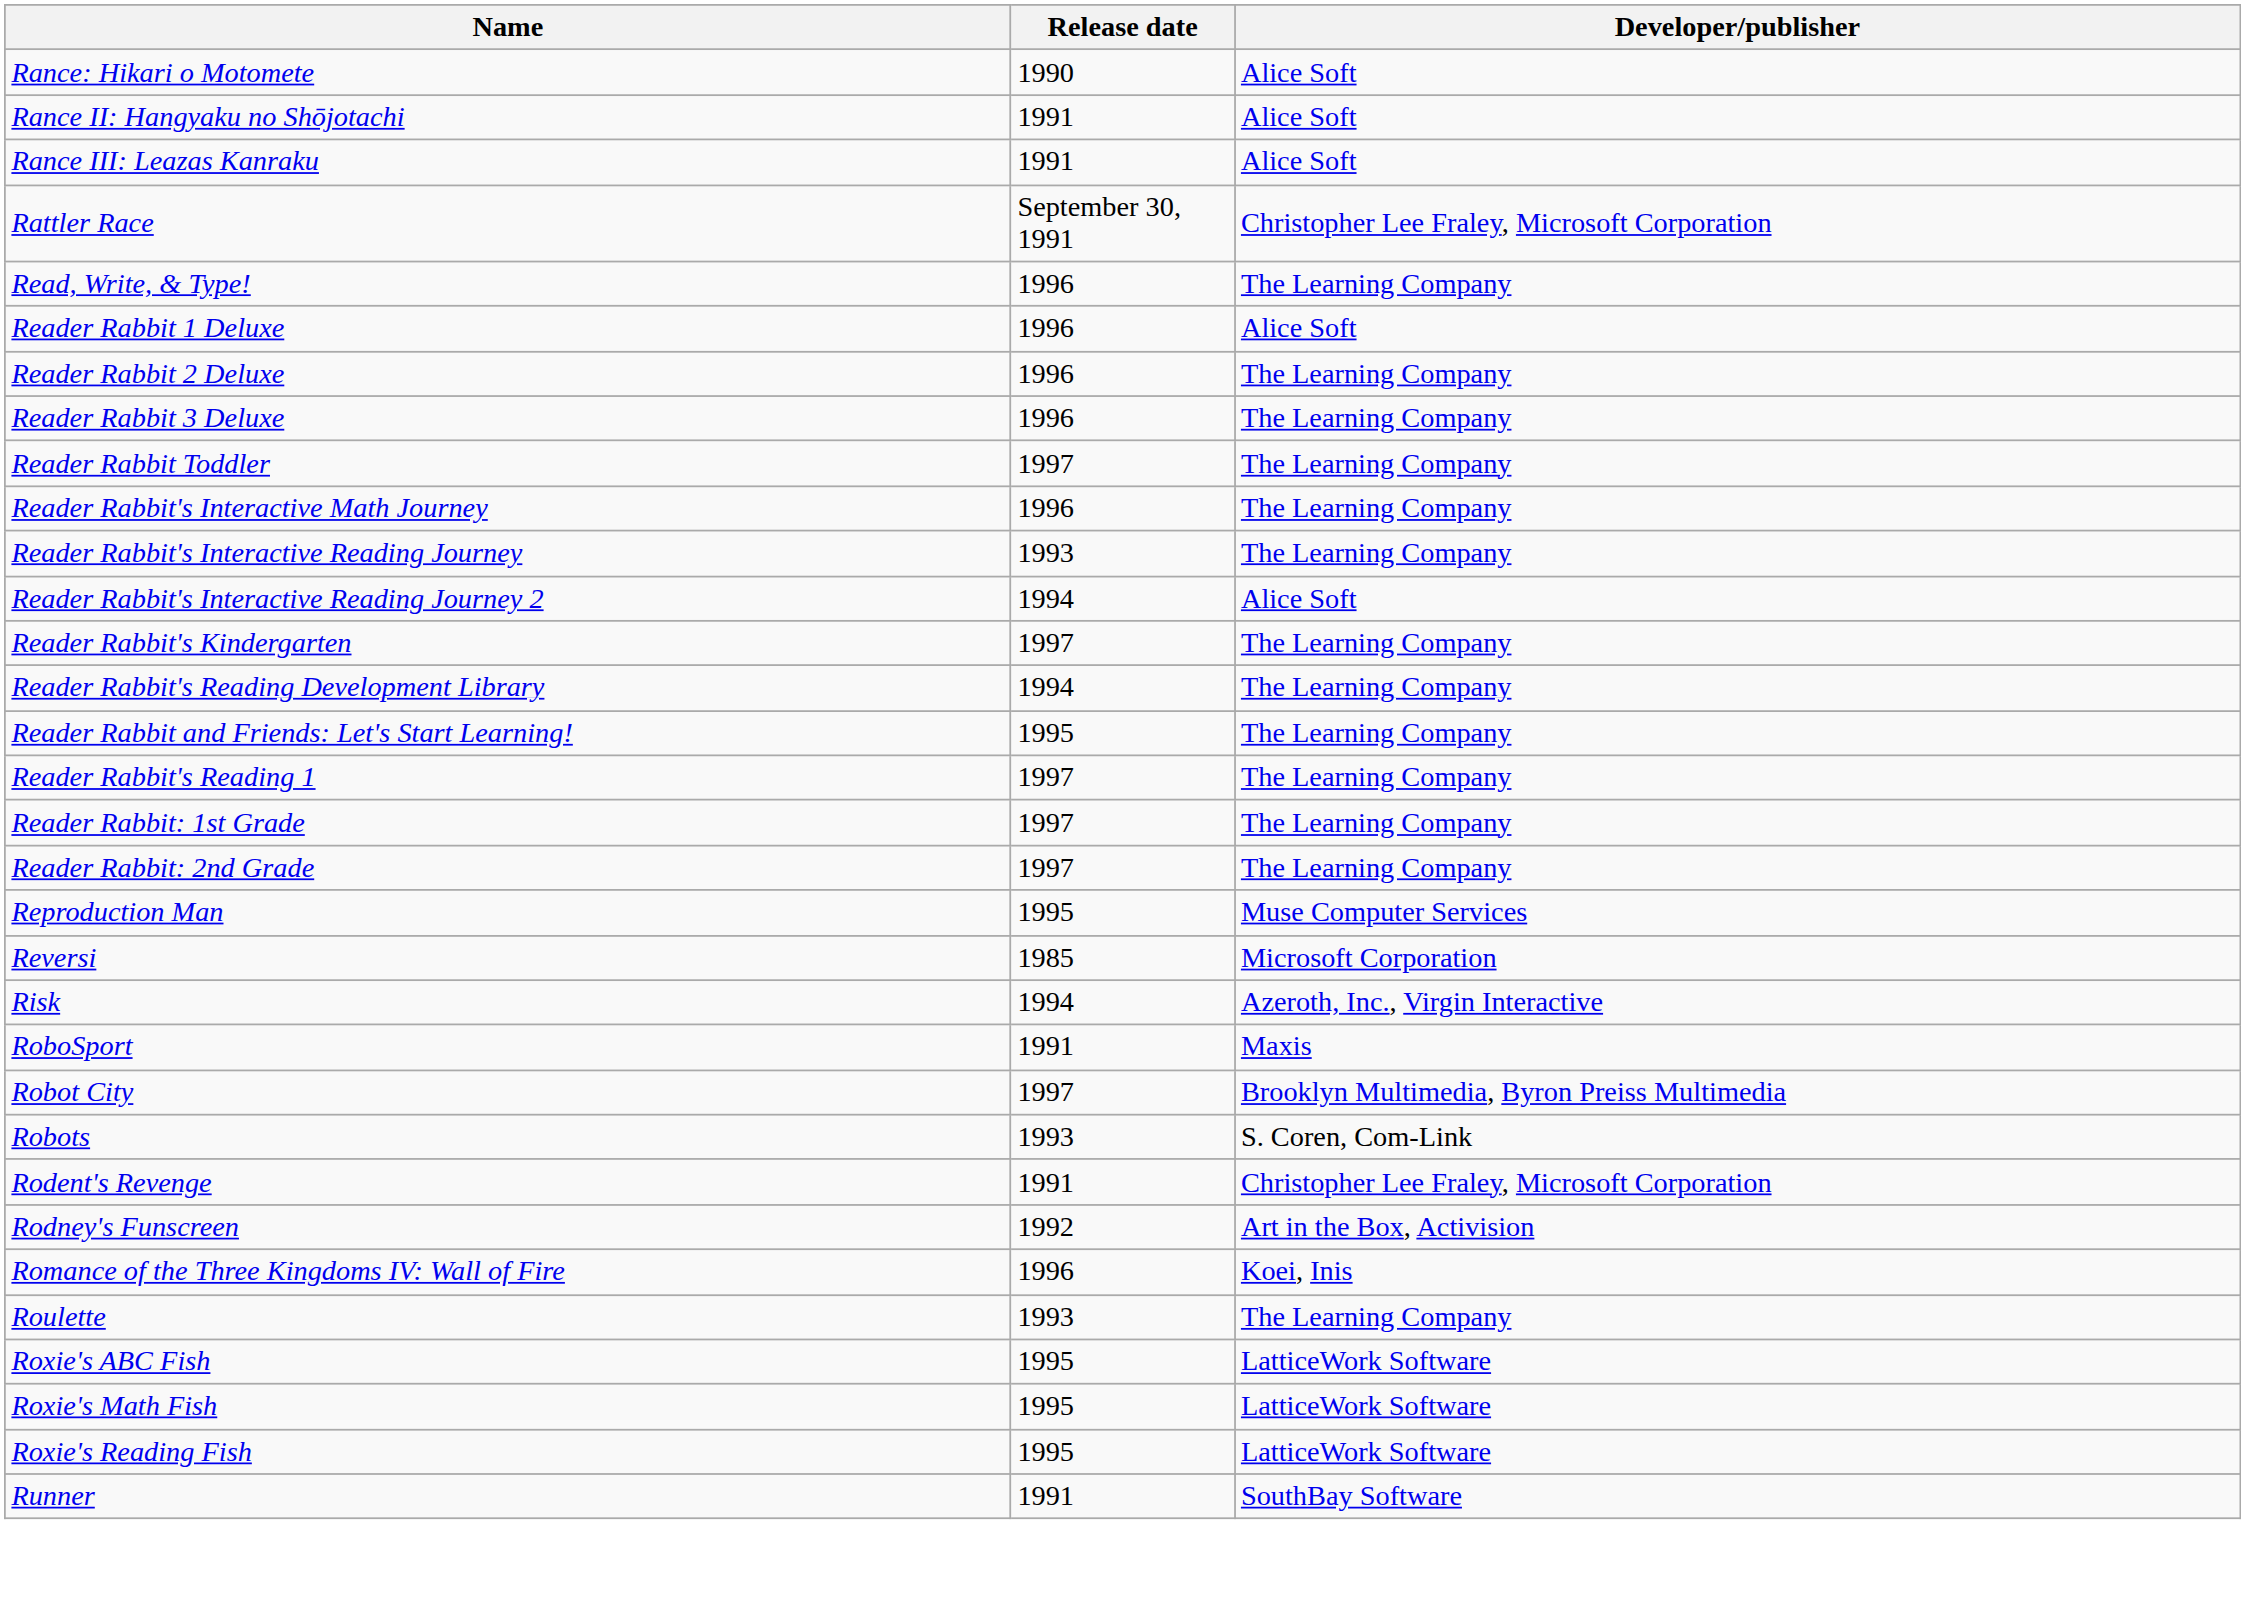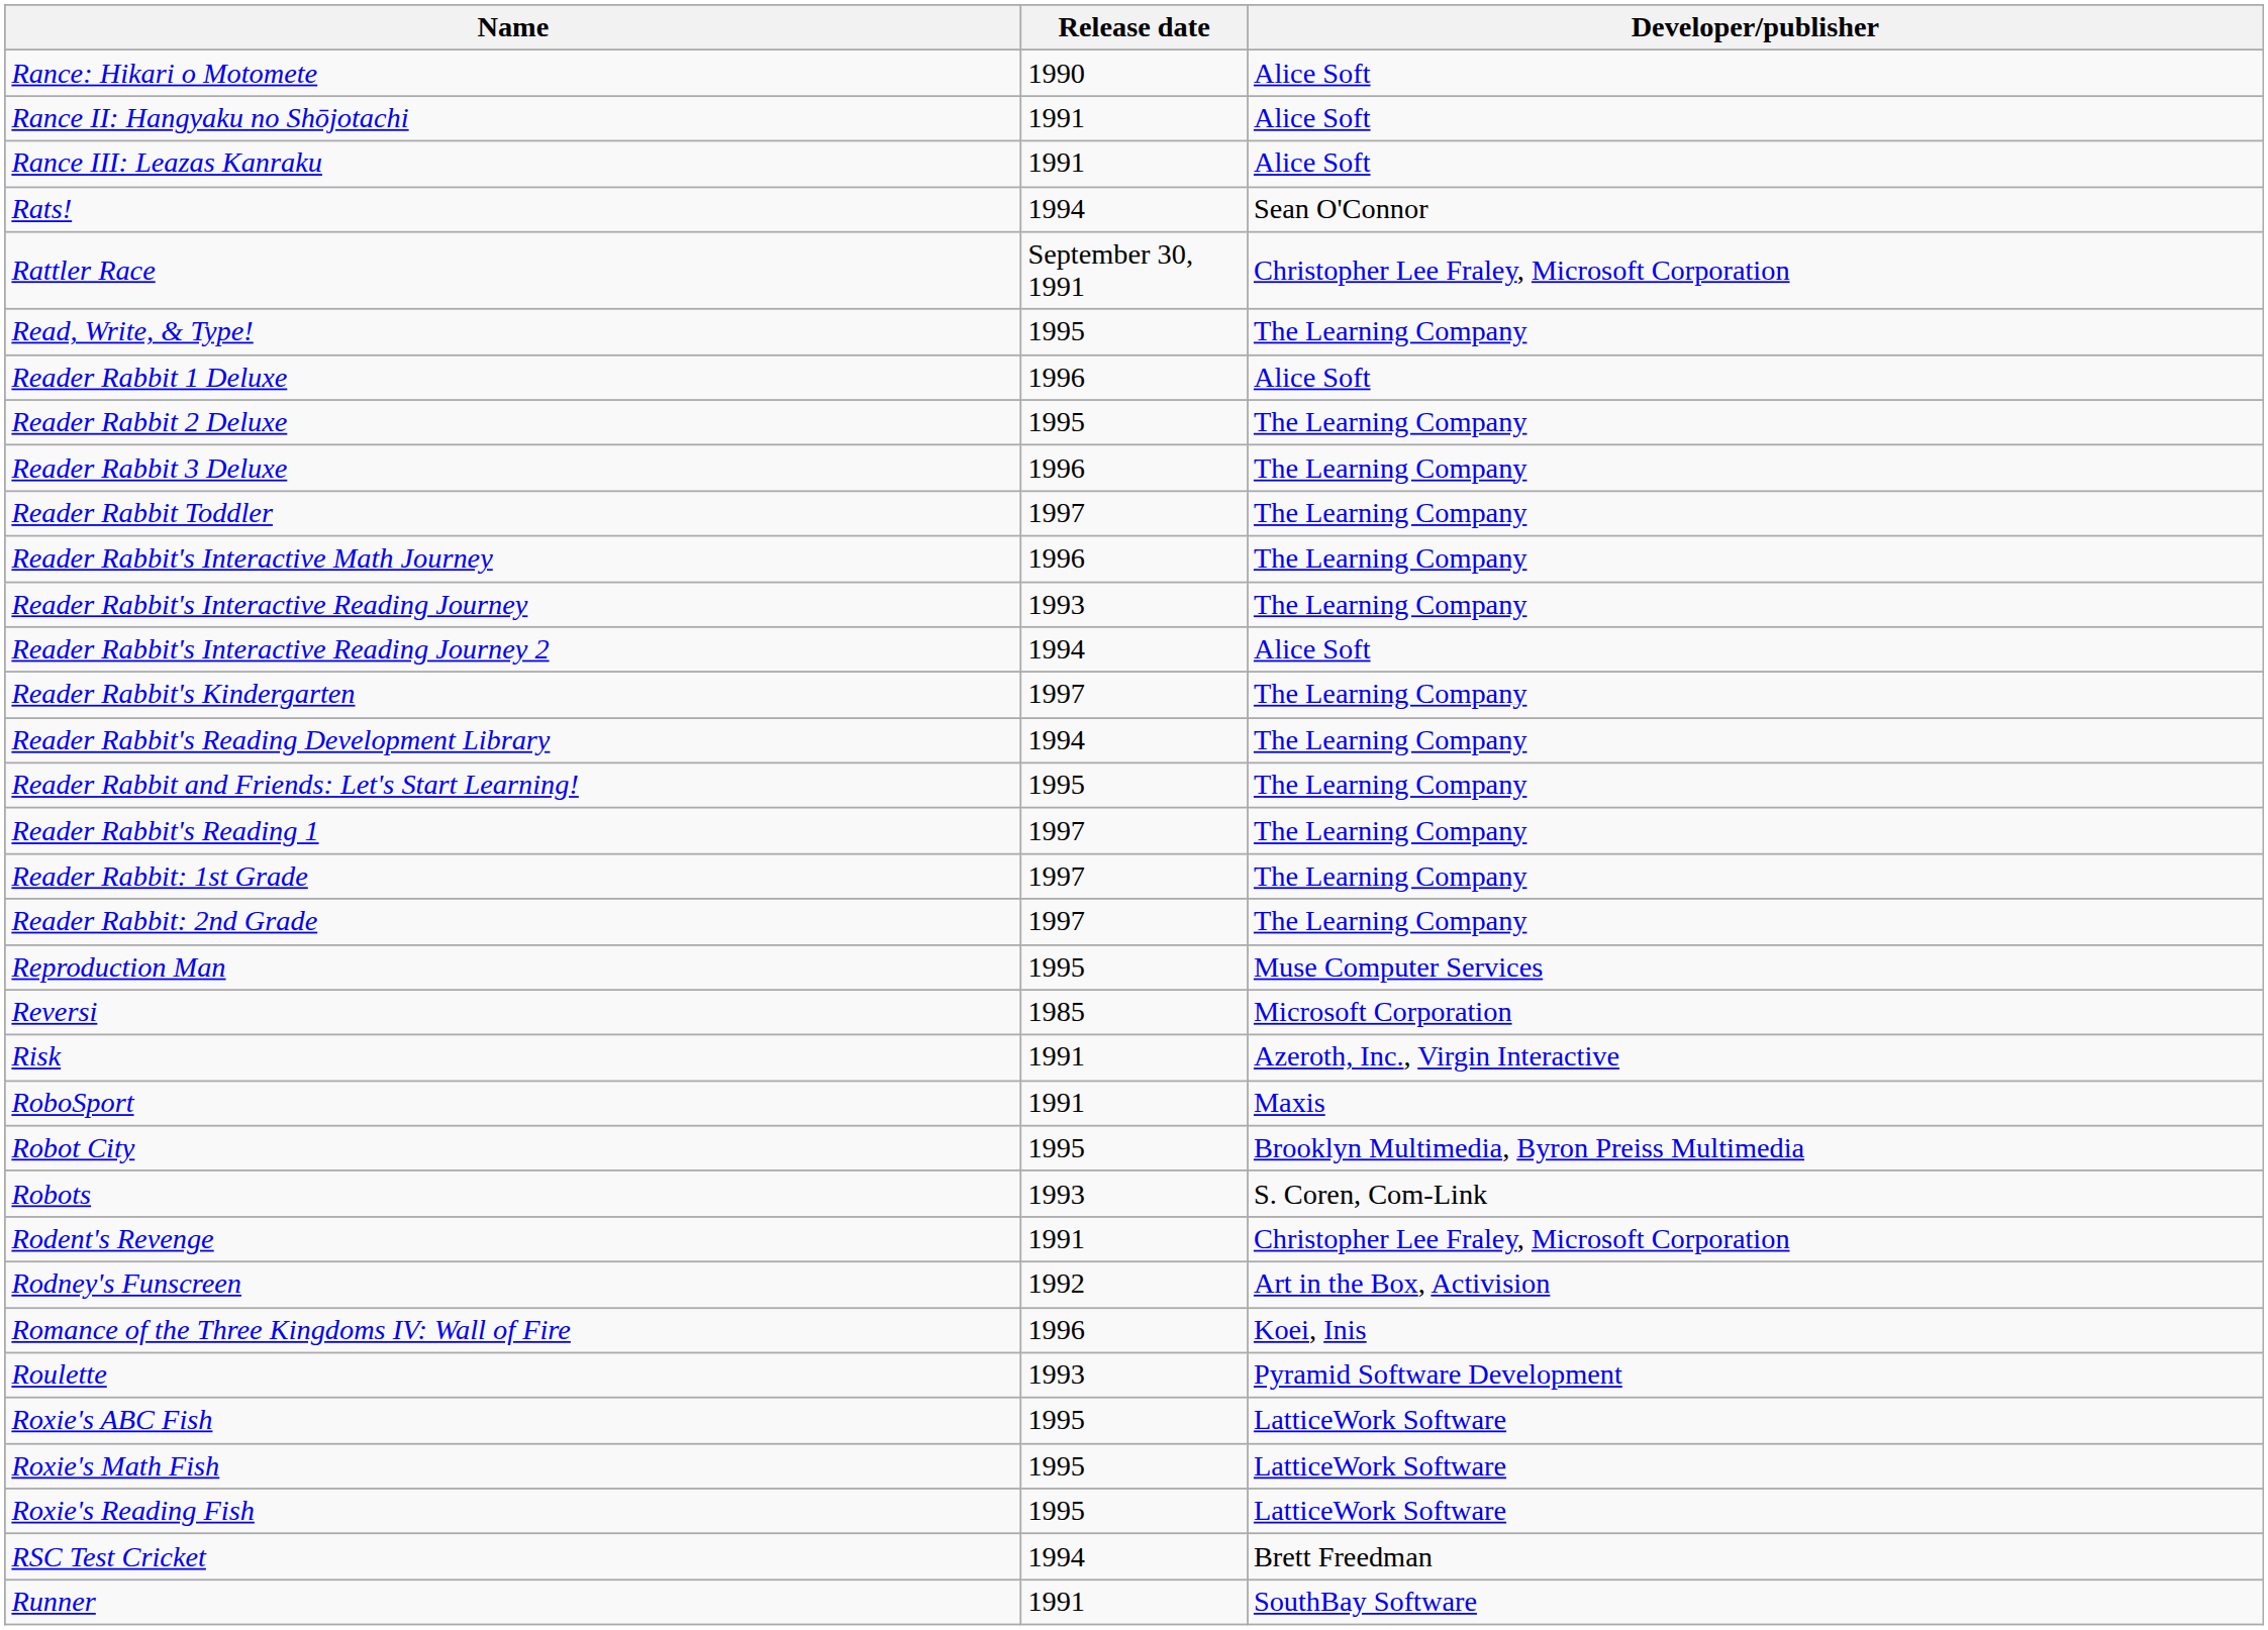+ row: Rats! | 1994 | Sean O'Connor
Read, Write, & Type! | Release date: 1996 -> 1995
Reader Rabbit 2 Deluxe | Release date: 1996 -> 1995
Risk | Release date: 1994 -> 1991
Robot City | Release date: 1997 -> 1995
Roulette | Developer/publisher: The Learning Company -> Pyramid Software Development
+ row: RSC Test Cricket | 1994 | Brett Freedman
